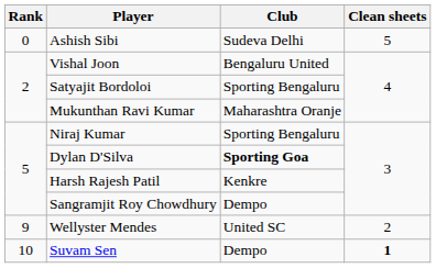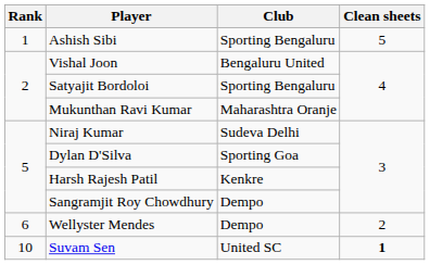Ashish Sibi | Rank: 0 -> 1
Ashish Sibi | Club: Sudeva Delhi -> Sporting Bengaluru
Niraj Kumar | Club: Sporting Bengaluru -> Sudeva Delhi
Dylan D'Silva | Club: bold -> normal
Wellyster Mendes | Rank: 9 -> 6
Wellyster Mendes | Club: United SC -> Dempo
Suvam Sen | Club: Dempo -> United SC
